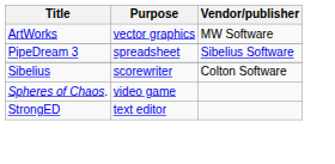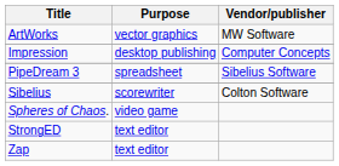+ row: Impression | desktop publishing | Computer Concepts
+ row: Zap | text editor
